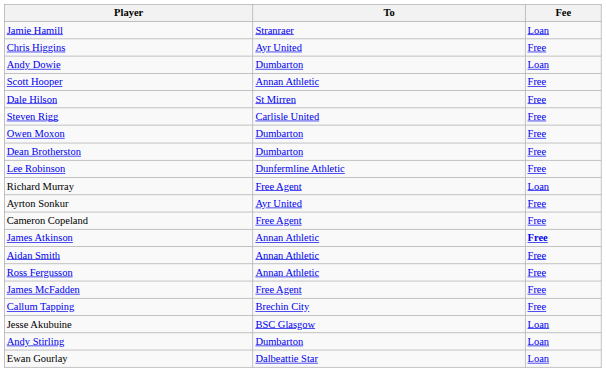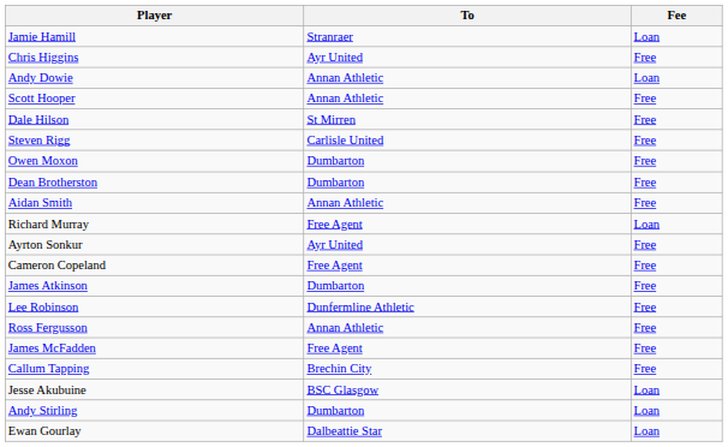Andy Dowie | To: Dumbarton -> Annan Athletic
rows swapped: Aidan Smith <-> Lee Robinson
James Atkinson | To: Annan Athletic -> Dumbarton
James Atkinson | Fee: bold -> normal
